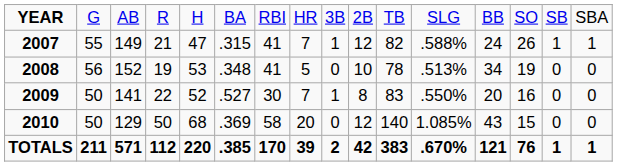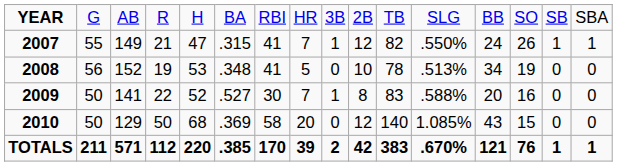2007 | column 12: .588% -> .550%
2009 | column 12: .550% -> .588%
